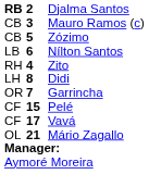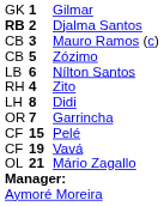+ row: GK | 1 | Gilmar
Vavá | column 2: 17 -> 19
